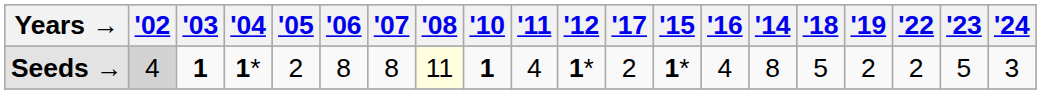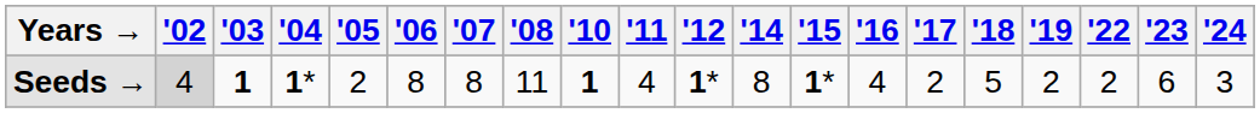columns swapped: '14 <-> '17
Seeds → | '08: lightyellow background -> no background
Seeds → | '23: 5 -> 6
